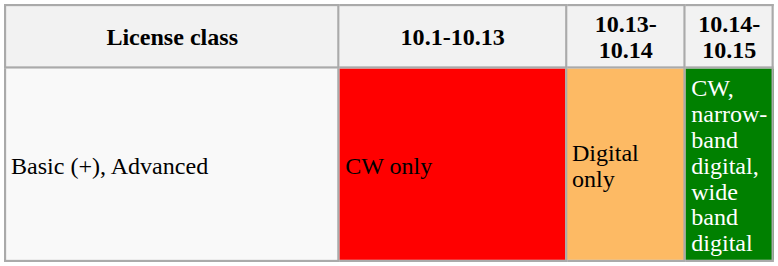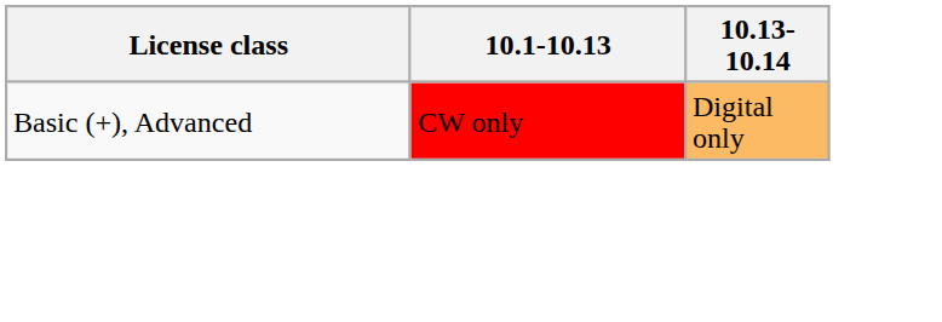- column: 10.14-10.15 | CW, narrow-band digital, wide band digital
